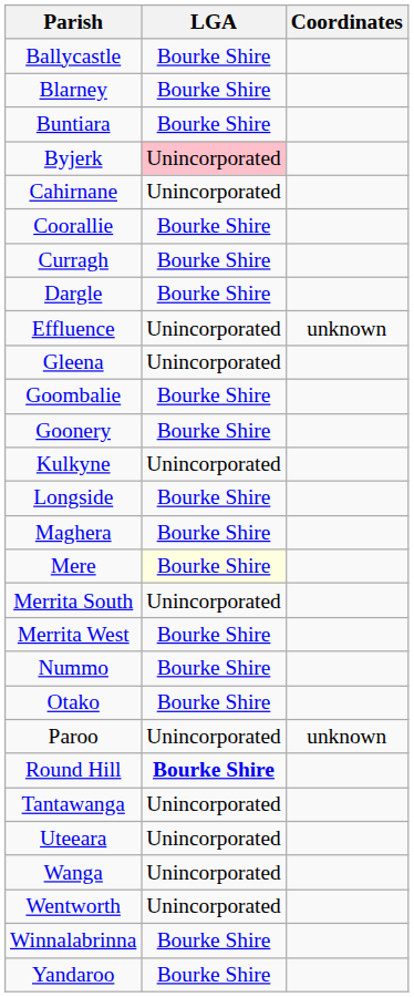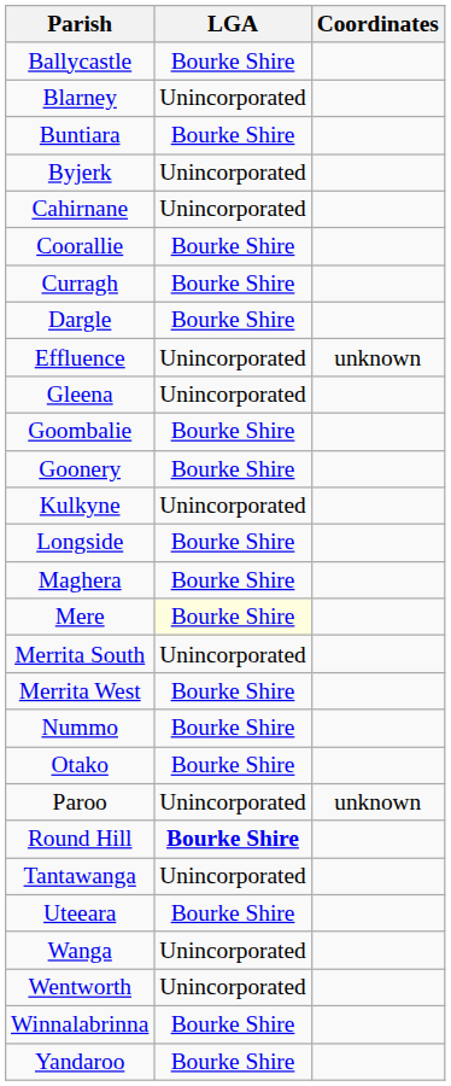Blarney | LGA: Bourke Shire -> Unincorporated
Byjerk | LGA: pink background -> no background
Uteeara | LGA: Unincorporated -> Bourke Shire
